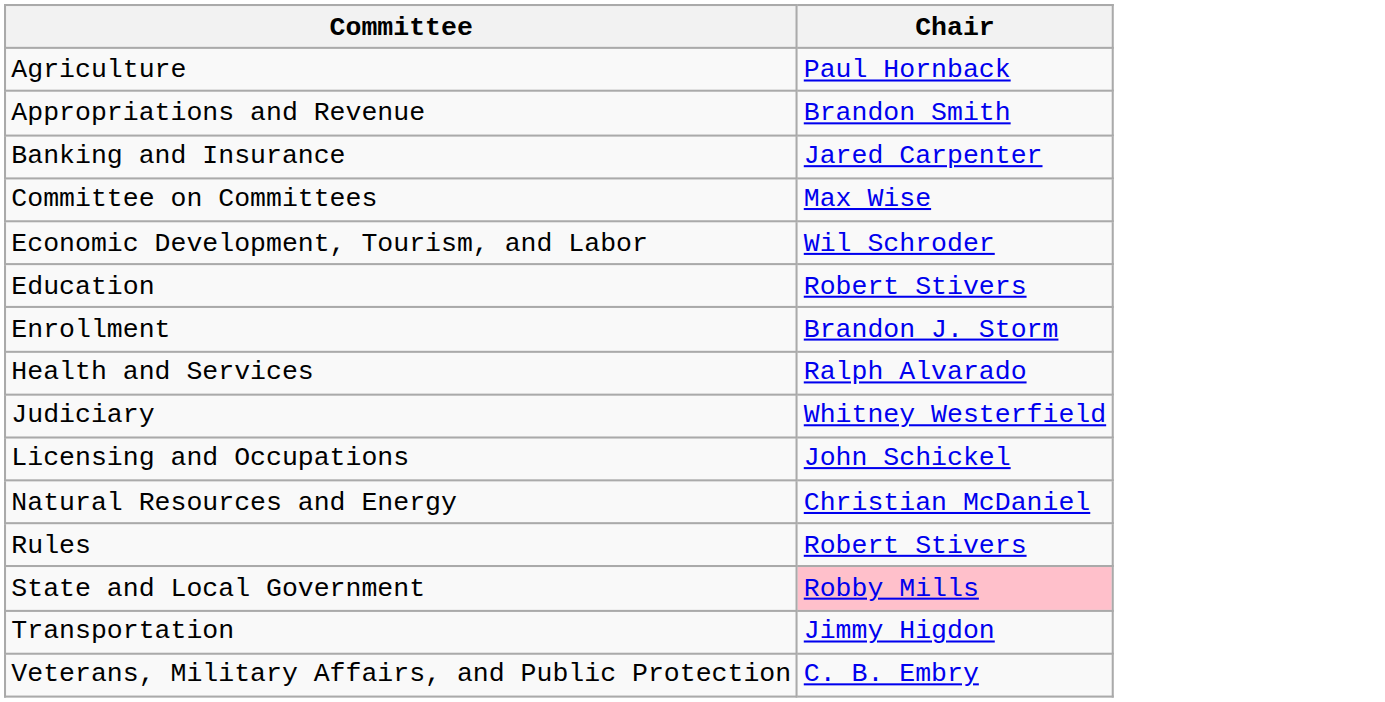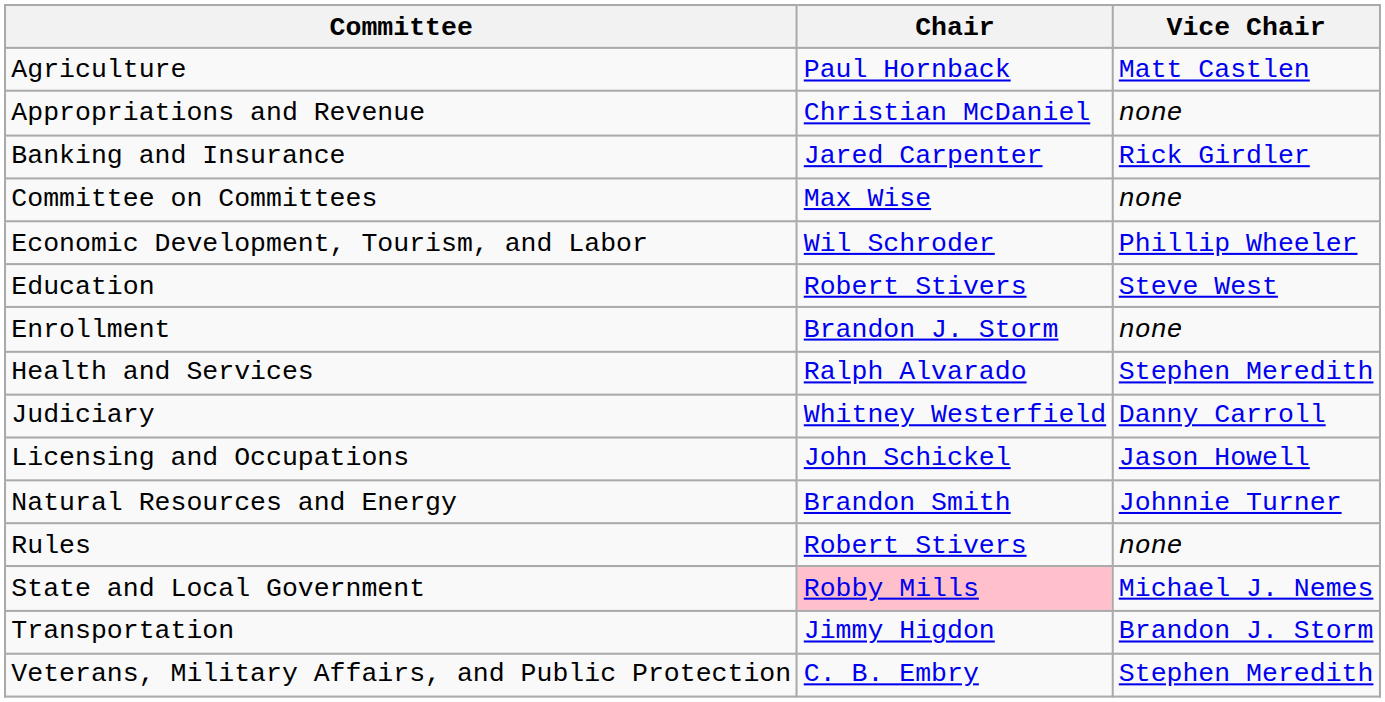+ column: Vice Chair | Matt Castlen | none | Rick Girdler | none | Phillip Wheeler | Steve West | none | Stephen Meredith | Danny Carroll | Jason Howell | Johnnie Turner | none | Michael J. Nemes | Brandon J. Storm | Stephen Meredith
Appropriations and Revenue | Chair: Brandon Smith -> Christian McDaniel
Natural Resources and Energy | Chair: Christian McDaniel -> Brandon Smith
